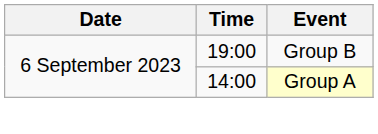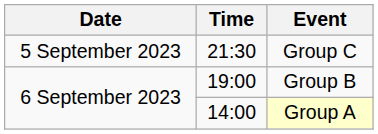+ row: 5 September 2023 | 21:30 | Group C
